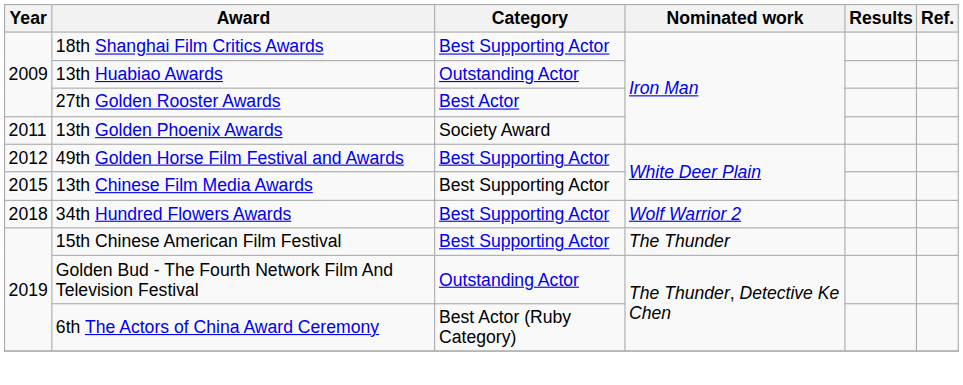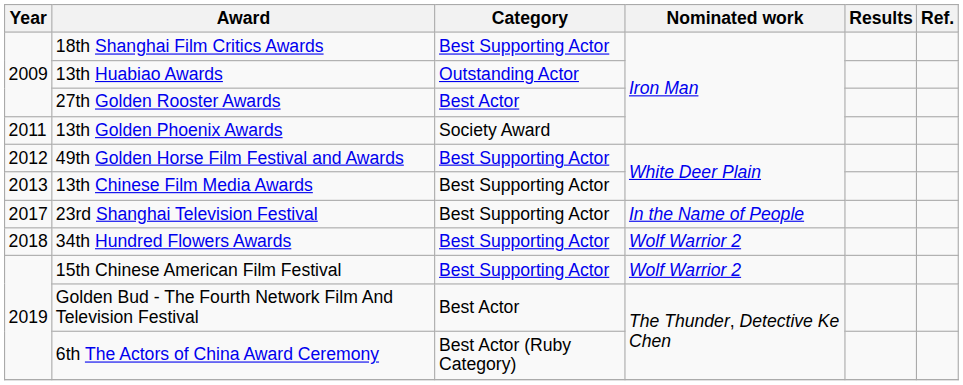13th Chinese Film Media Awards | Year: 2015 -> 2013
+ row: 2017 | 23rd Shanghai Television Festival | Best Supporting Actor | In the Name of People
15th Chinese American Film Festival | Nominated work: The Thunder -> Wolf Warrior 2
Golden Bud - The Fourth Network Film And Television Festival | Category: Outstanding Actor -> Best Actor
